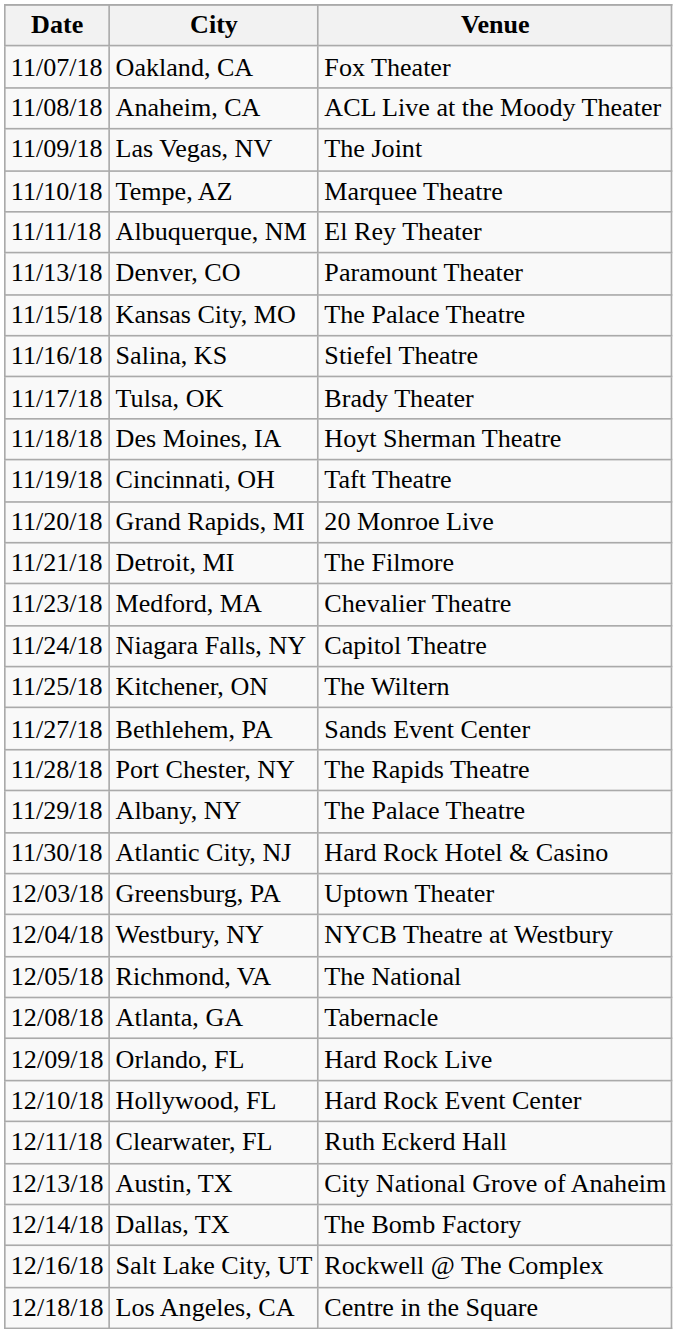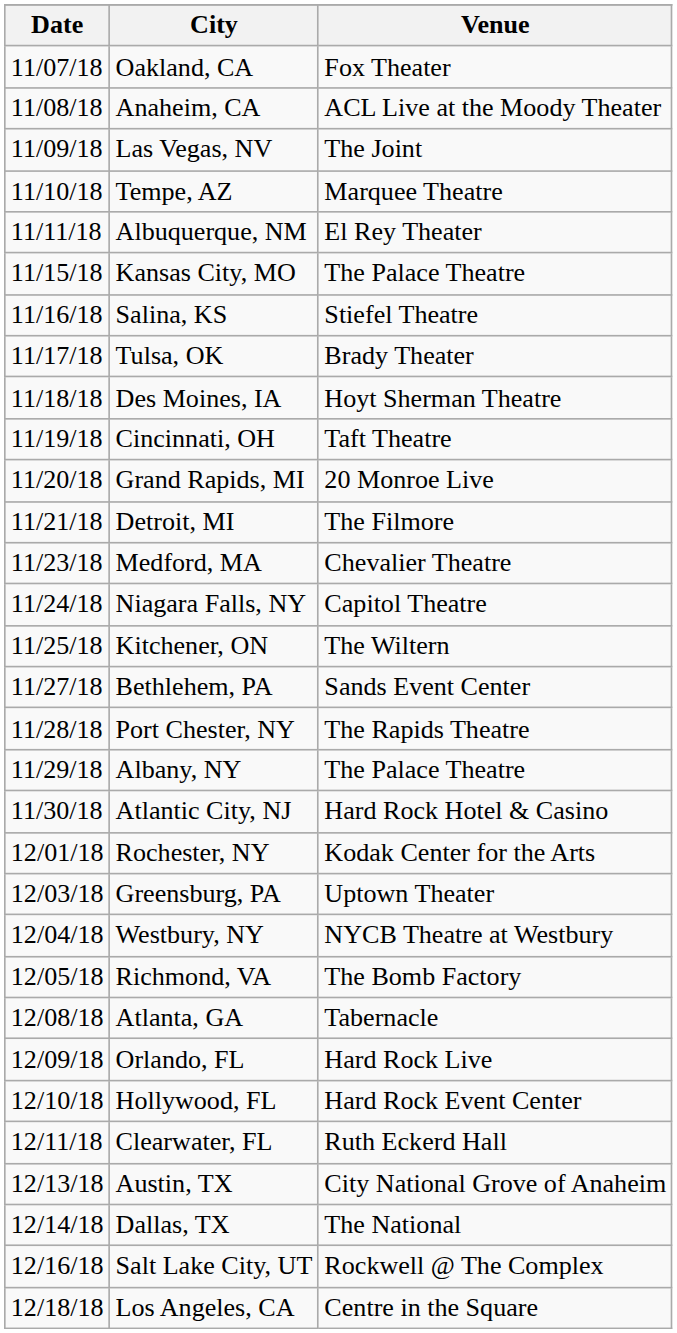- row: 11/13/18 | Denver, CO | Paramount Theater
+ row: 12/01/18 | Rochester, NY | Kodak Center for the Arts
Richmond, VA | Venue: The National -> The Bomb Factory
Dallas, TX | Venue: The Bomb Factory -> The National
